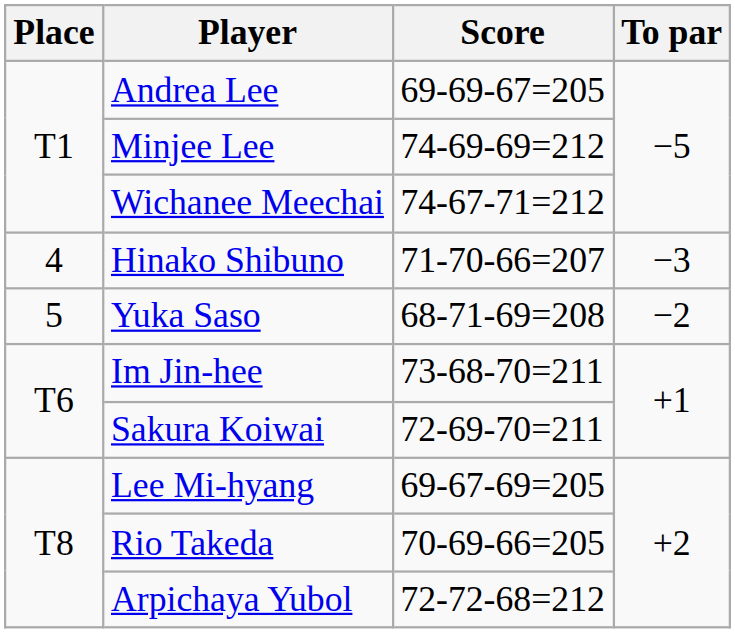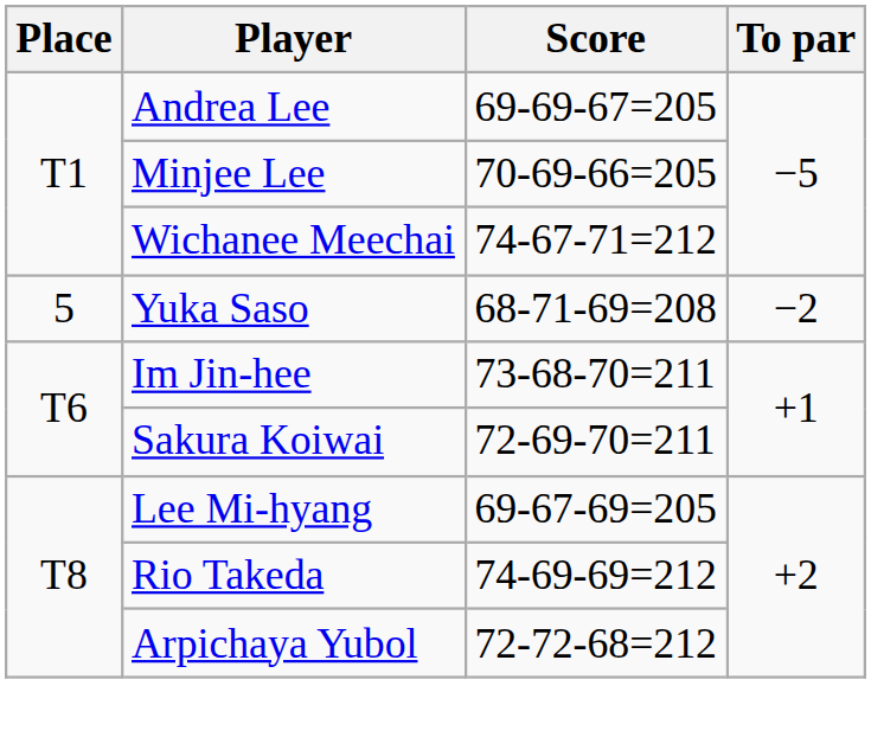Minjee Lee | Score: 74-69-69=212 -> 70-69-66=205
- row: 4 | Hinako Shibuno | 71-70-66=207 | −3
Rio Takeda | Score: 70-69-66=205 -> 74-69-69=212
